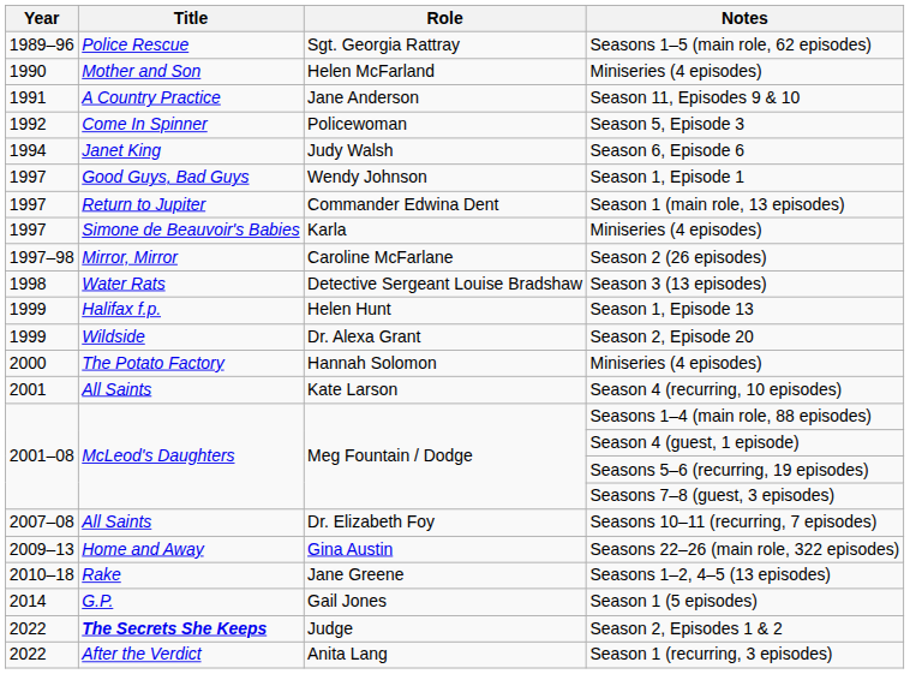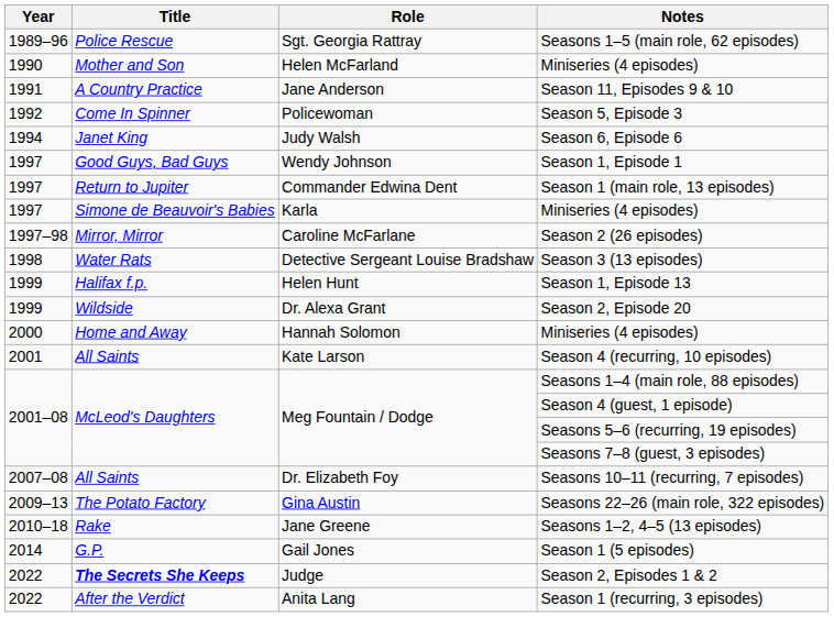Hannah Solomon / Miniseries (4 episodes) | Title: The Potato Factory -> Home and Away
Seasons 22–26 (main role, 322 episodes) | Title: Home and Away -> The Potato Factory
